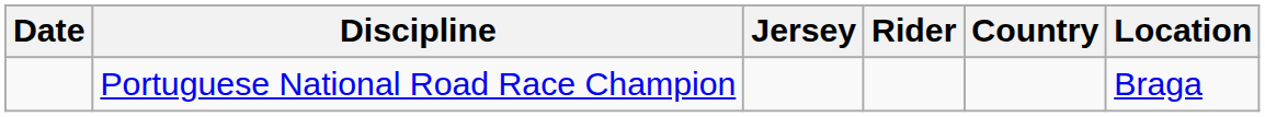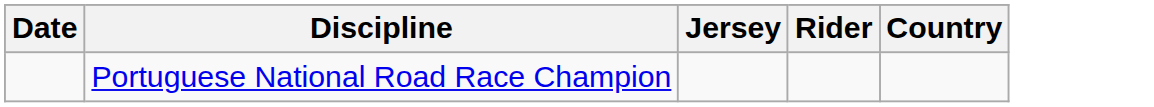- column: Location | Braga
